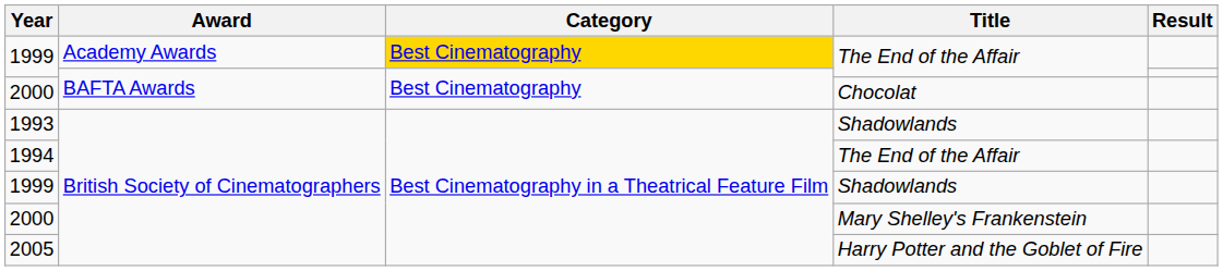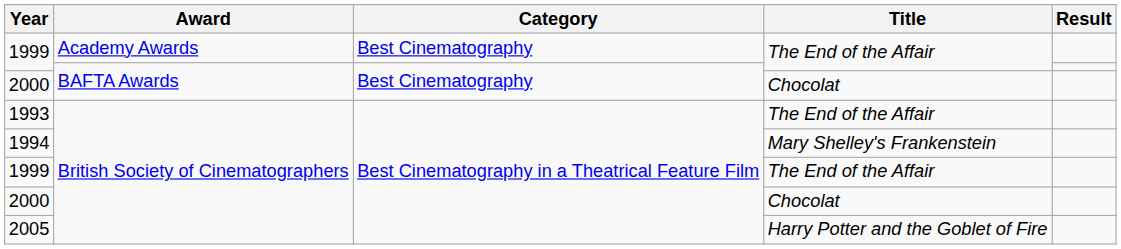1999 / Academy Awards | Category: gold background -> no background
1993 | Title: Shadowlands -> The End of the Affair
1994 | Title: The End of the Affair -> Mary Shelley's Frankenstein
1999 / British Society of Cinematographers | Title: Shadowlands -> The End of the Affair
2000 / British Society of Cinematographers | Title: Mary Shelley's Frankenstein -> Chocolat
